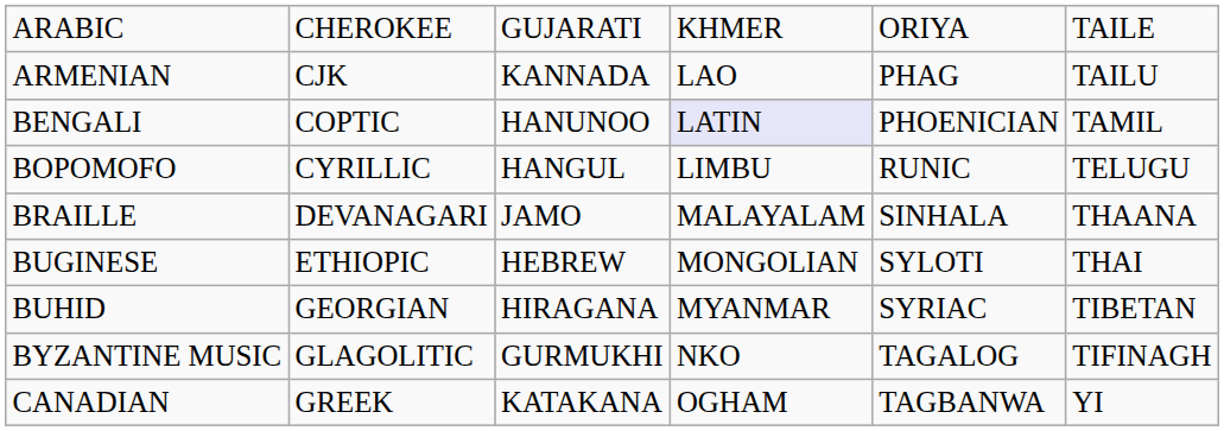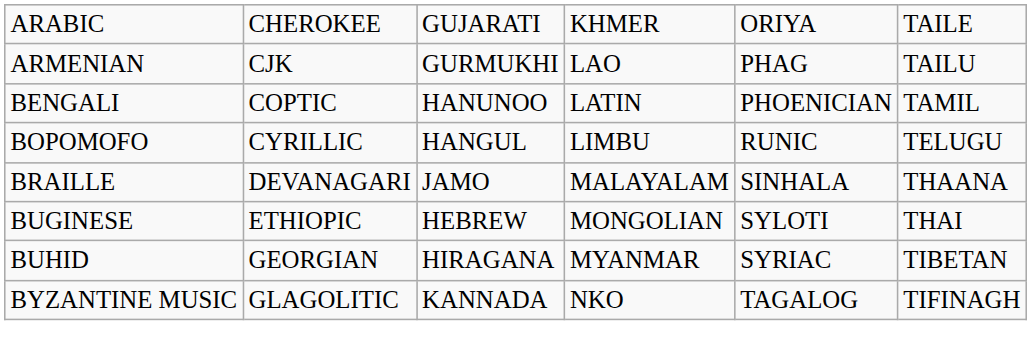ARMENIAN | column 3: KANNADA -> GURMUKHI
BENGALI | column 4: lavender background -> no background
BYZANTINE MUSIC | column 3: GURMUKHI -> KANNADA
- row: CANADIAN | GREEK | KATAKANA | OGHAM | TAGBANWA | YI
